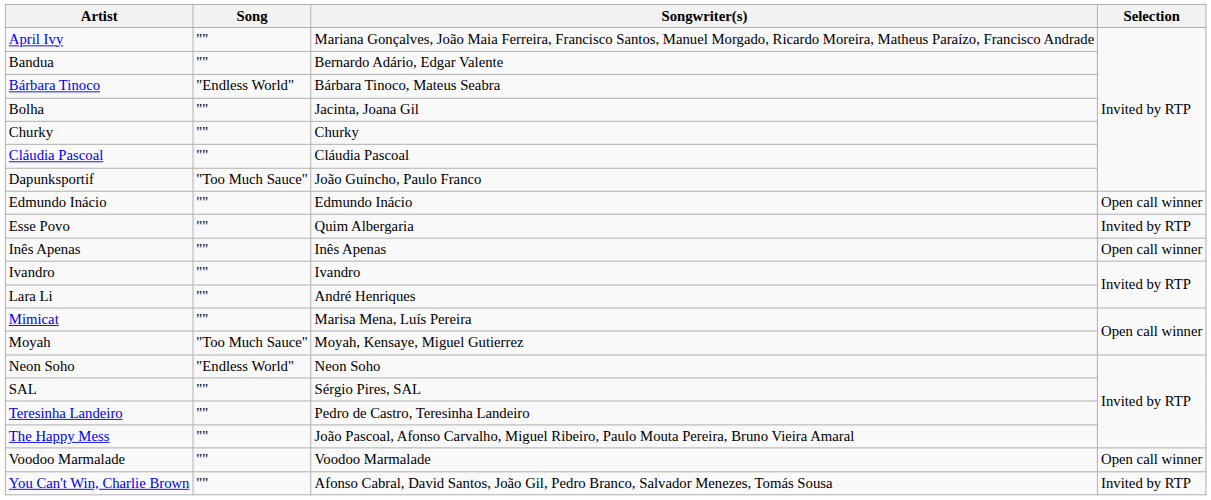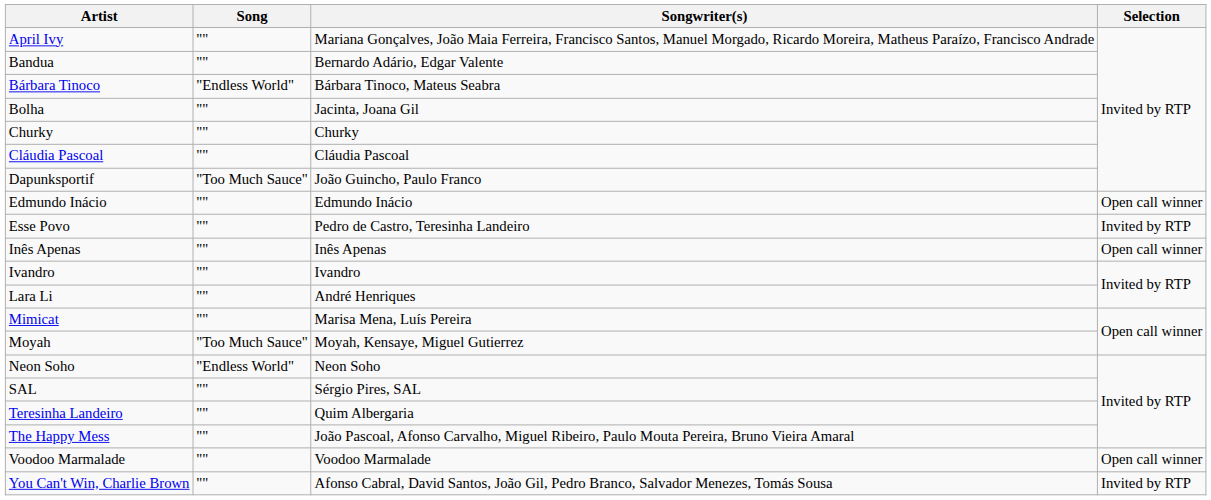Esse Povo | Songwriter(s): Quim Albergaria -> Pedro de Castro, Teresinha Landeiro
Teresinha Landeiro | Songwriter(s): Pedro de Castro, Teresinha Landeiro -> Quim Albergaria
